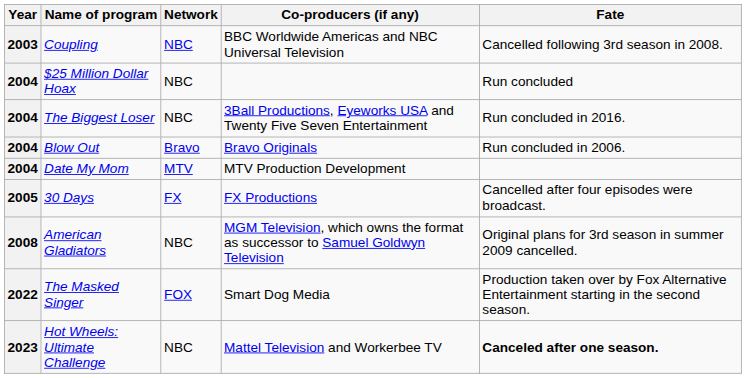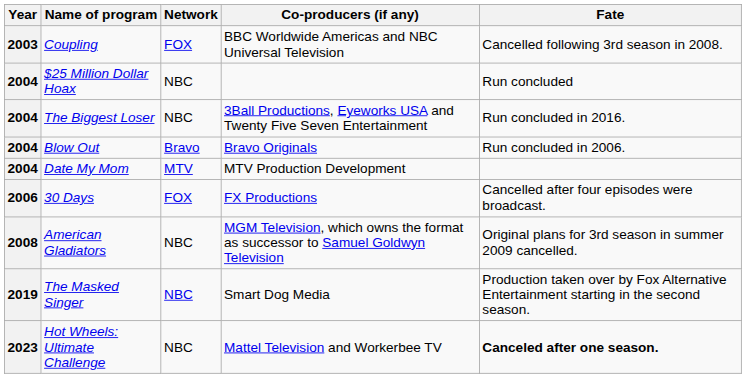Coupling | Network: NBC -> FOX
30 Days | Year: 2005 -> 2006
30 Days | Network: FX -> FOX
The Masked Singer | Year: 2022 -> 2019
The Masked Singer | Network: FOX -> NBC
